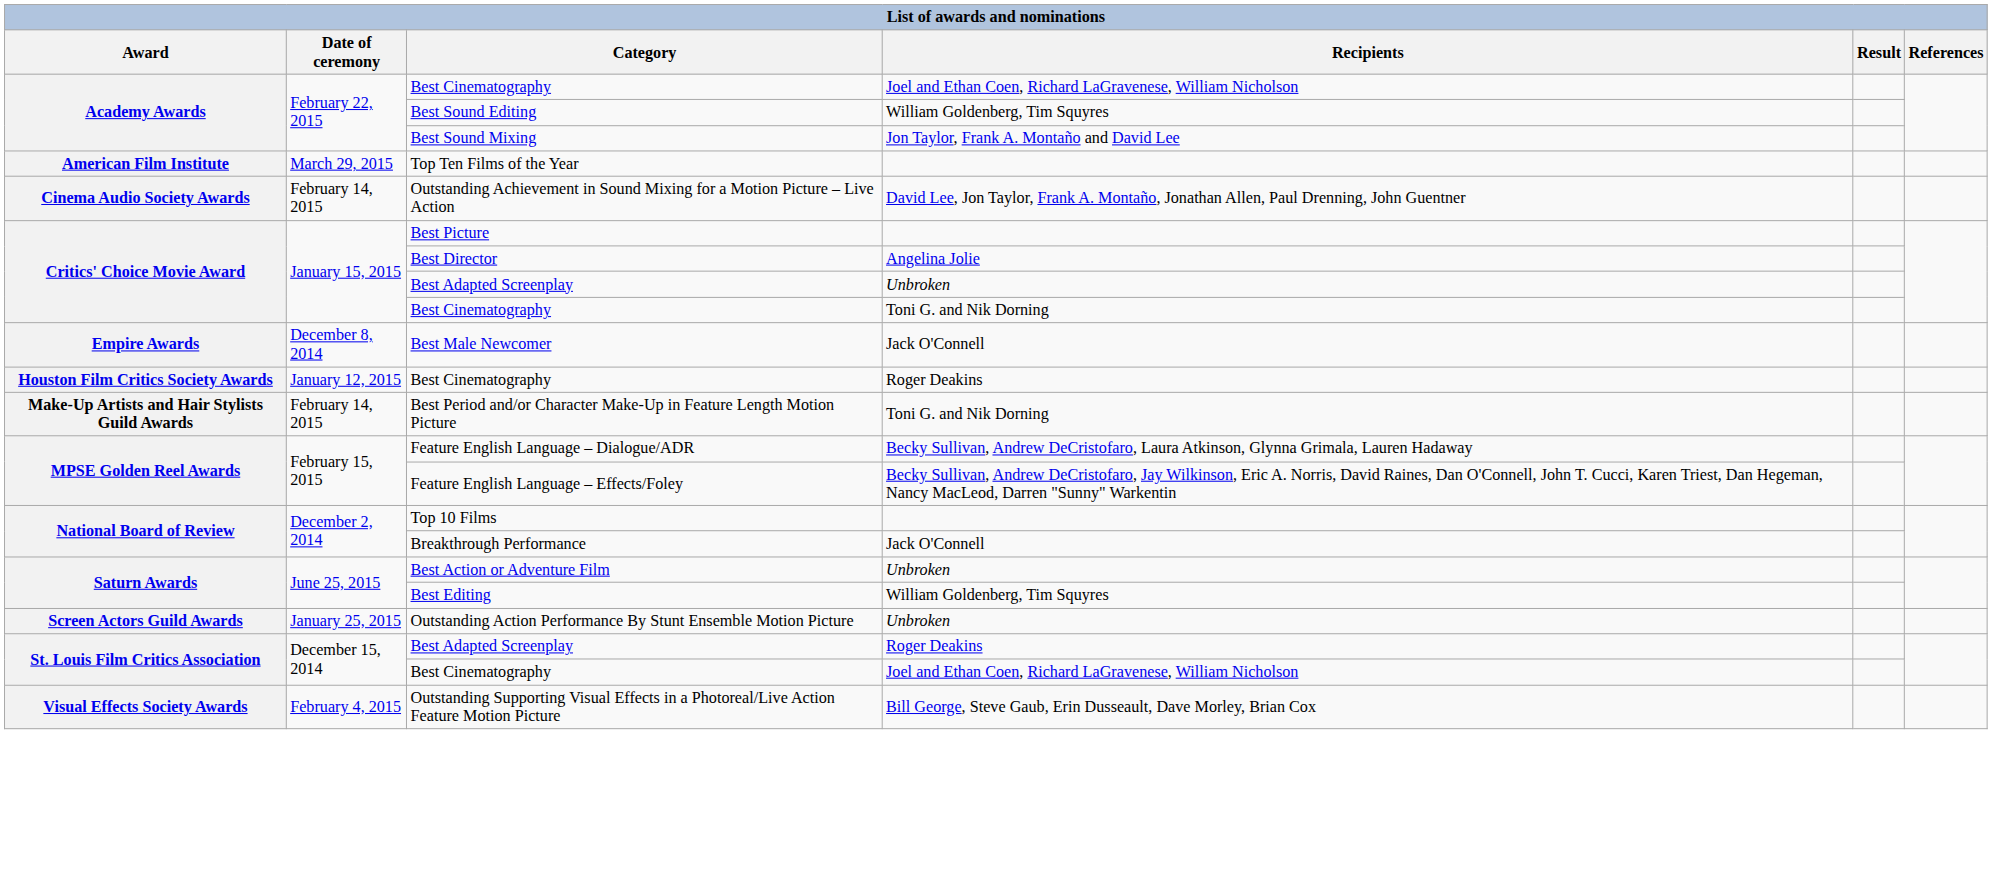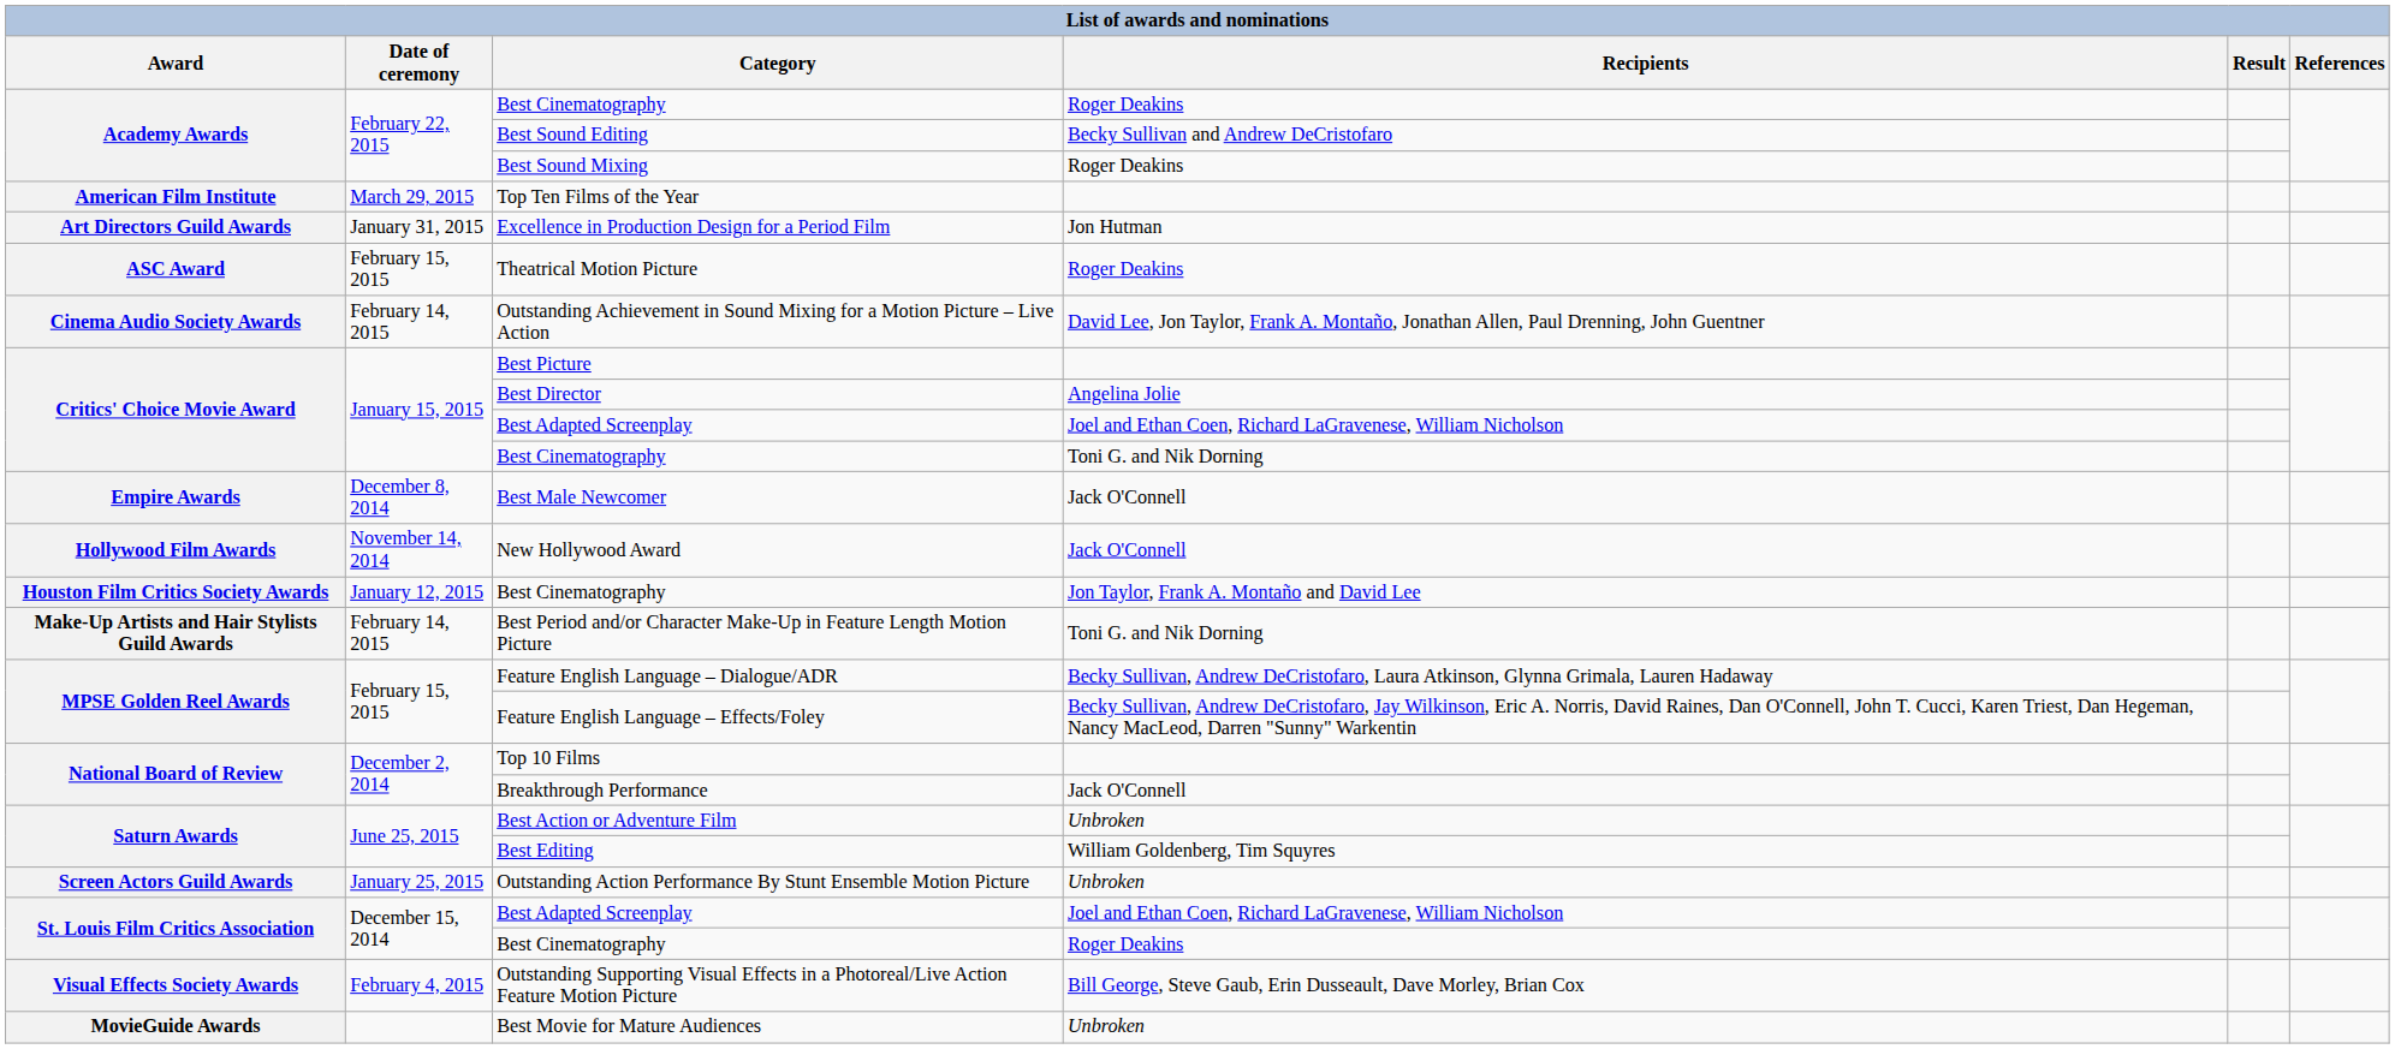Academy Awards / Best Cinematography | Recipients: Joel and Ethan Coen, Richard LaGravenese, William Nicholson -> Roger Deakins
Best Sound Editing | Recipients: William Goldenberg, Tim Squyres -> Becky Sullivan and Andrew DeCristofaro
Best Sound Mixing | Recipients: Jon Taylor, Frank A. Montaño and David Lee -> Roger Deakins
+ row: Art Directors Guild Awards | January 31, 2015 | Excellence in Production Design for a Period Film | Jon Hutman
+ row: ASC Award | February 15, 2015 | Theatrical Motion Picture | Roger Deakins
Critics' Choice Movie Award / Best Adapted Screenplay | Recipients: Unbroken -> Joel and Ethan Coen, Richard LaGravenese, William Nicholson
+ row: Hollywood Film Awards | November 14, 2014 | New Hollywood Award | Jack O'Connell
Houston Film Critics Society Awards / Best Cinematography | Recipients: Roger Deakins -> Jon Taylor, Frank A. Montaño and David Lee
St. Louis Film Critics Association / Best Adapted Screenplay | Recipients: Roger Deakins -> Joel and Ethan Coen, Richard LaGravenese, William Nicholson
St. Louis Film Critics Association / Best Cinematography | Recipients: Joel and Ethan Coen, Richard LaGravenese, William Nicholson -> Roger Deakins
+ row: MovieGuide Awards | Best Movie for Mature Audiences | Unbroken
